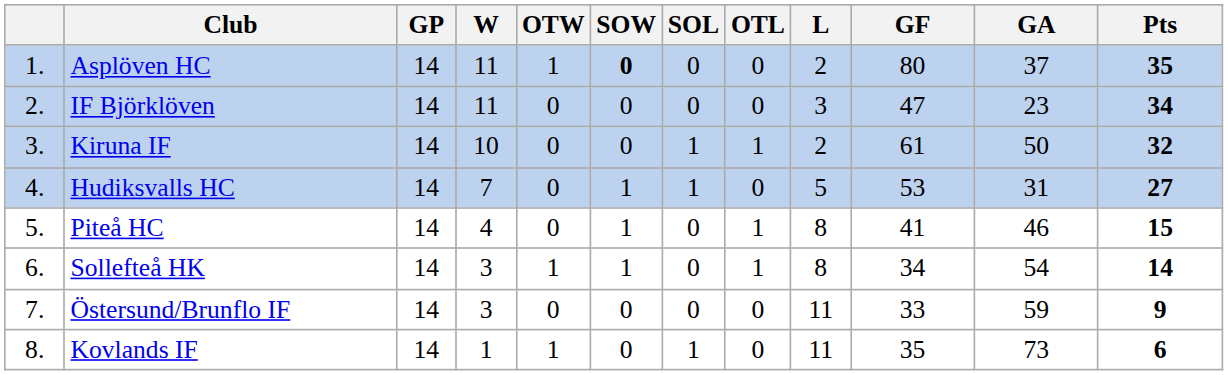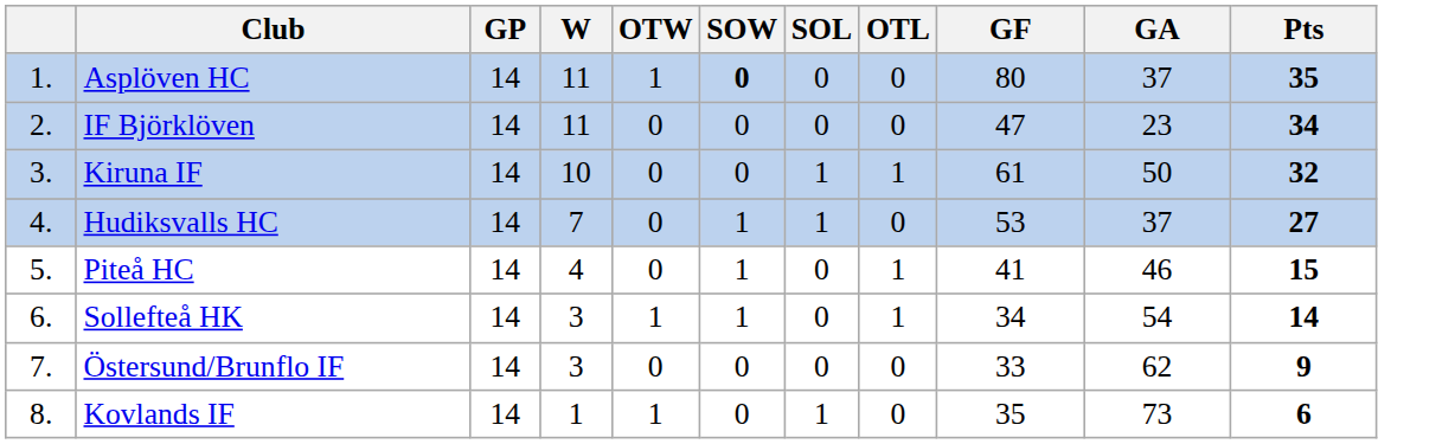- column: L | 2 | 3 | 2 | 5 | 8 | 8 | 11 | 11
Hudiksvalls HC | GA: 31 -> 37
Östersund/Brunflo IF | GA: 59 -> 62
